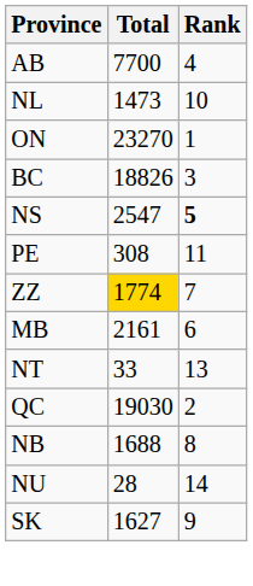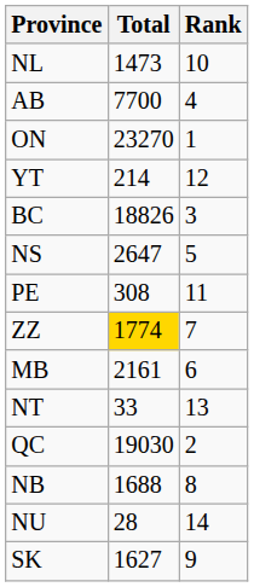rows swapped: AB <-> NL
+ row: YT | 214 | 12
NS | Total: 2547 -> 2647
NS | Rank: bold -> normal
